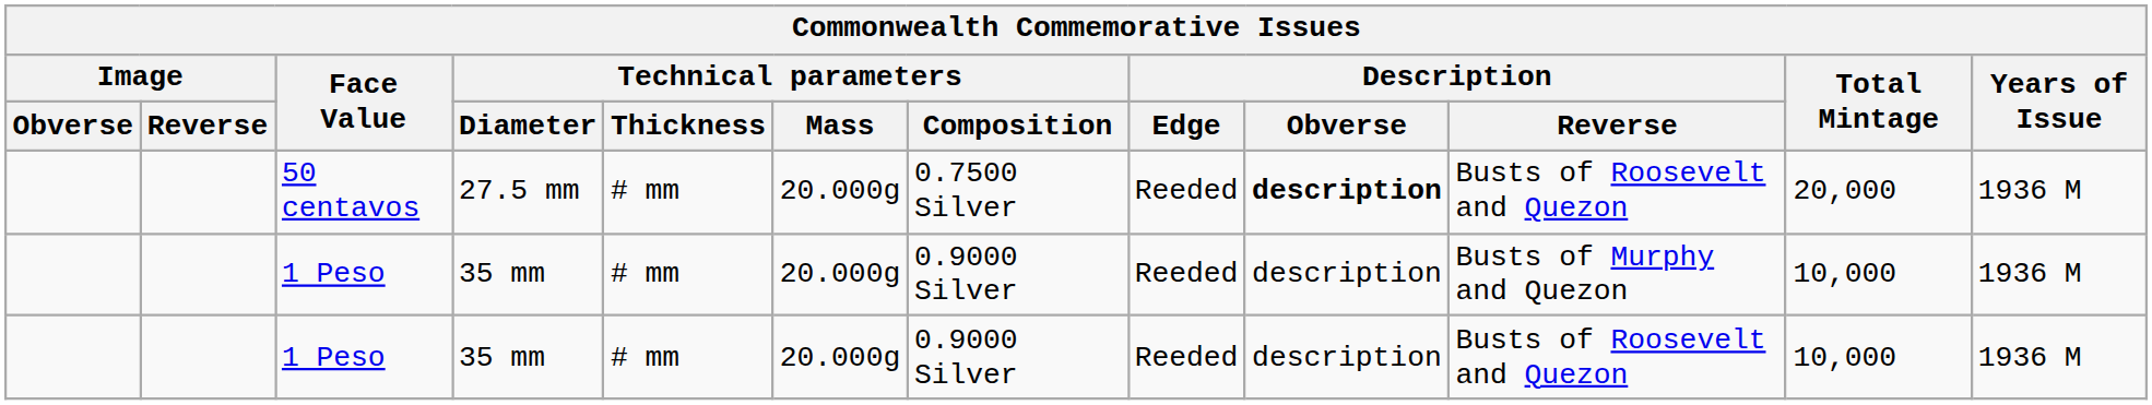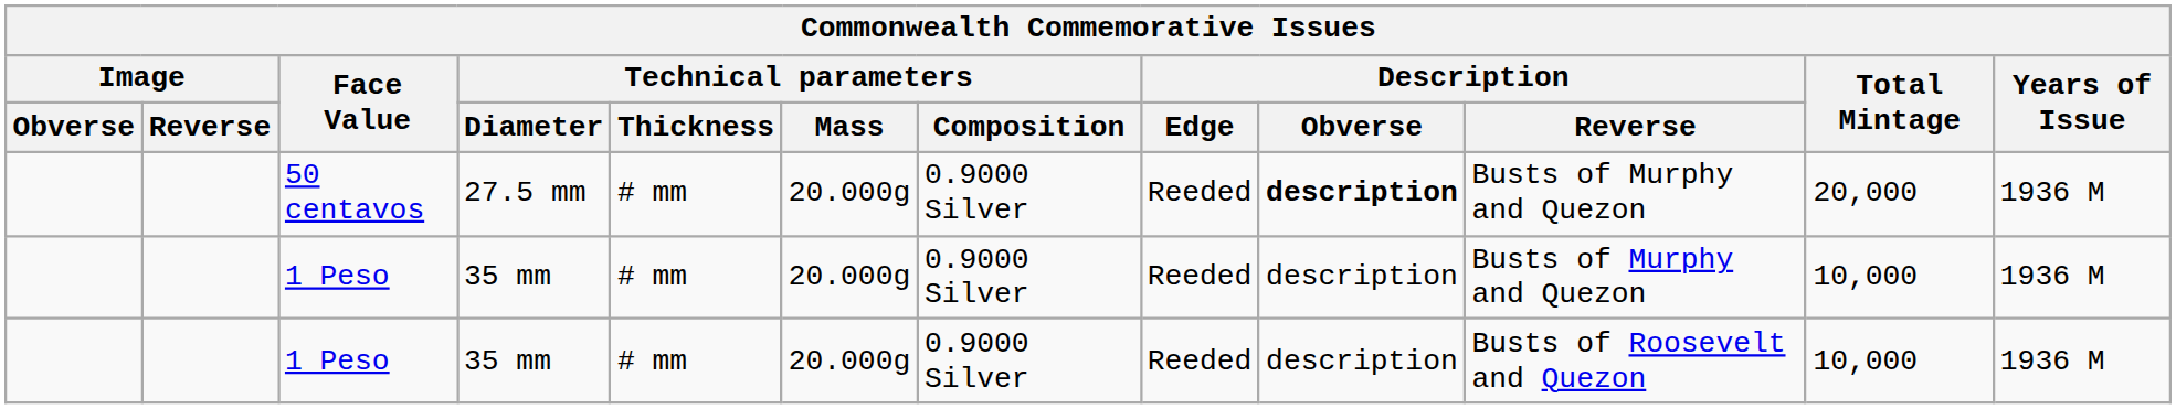50 centavos | Technical parameters / Composition: 0.7500 Silver -> 0.9000 Silver
50 centavos | Description / Reverse: Busts of Roosevelt and Quezon -> Busts of Murphy and Quezon
